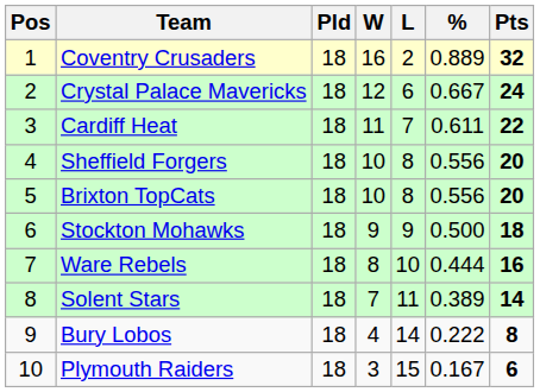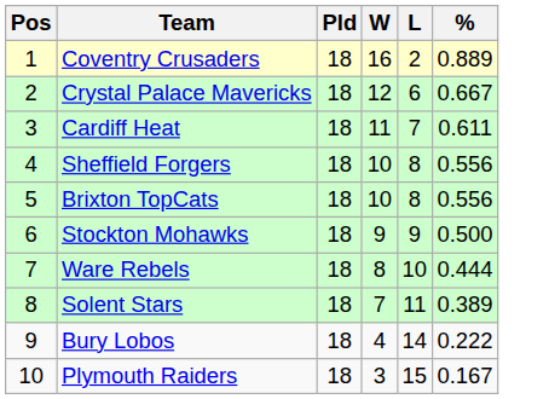- column: Pts | 32 | 24 | 22 | 20 | 20 | 18 | 16 | 14 | 8 | 6
